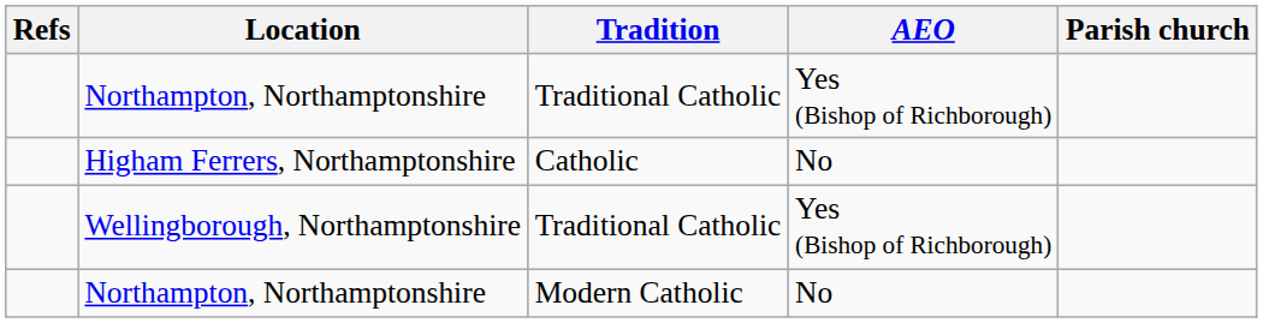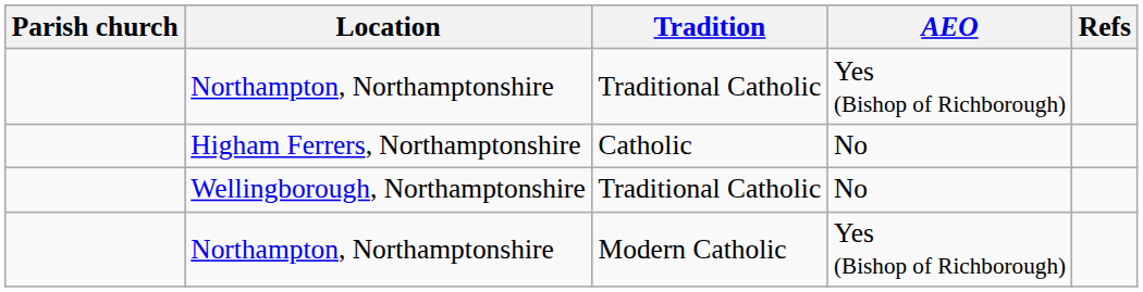columns swapped: Parish church <-> Refs
Wellingborough, Northamptonshire | AEO: Yes (Bishop of Richborough) -> No
Northampton, Northamptonshire / Modern Catholic | AEO: No -> Yes (Bishop of Richborough)
